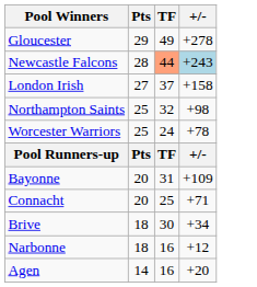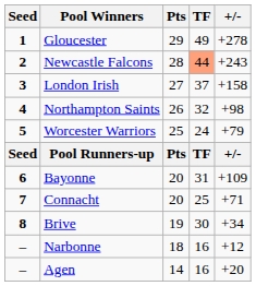+ column: Seed | 1 | 2 | 3 | 4 | 5 | Seed | 6 | 7 | 8 | – | –
Newcastle Falcons | +/-: lightblue background -> no background
Northampton Saints | Pts: 25 -> 26
Worcester Warriors | +/-: +78 -> +79
Brive | Pts: 18 -> 19
